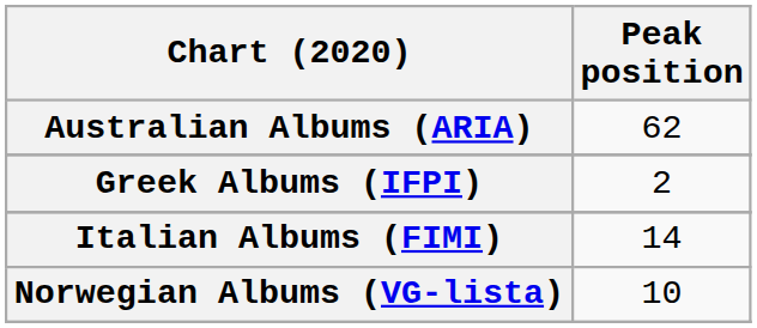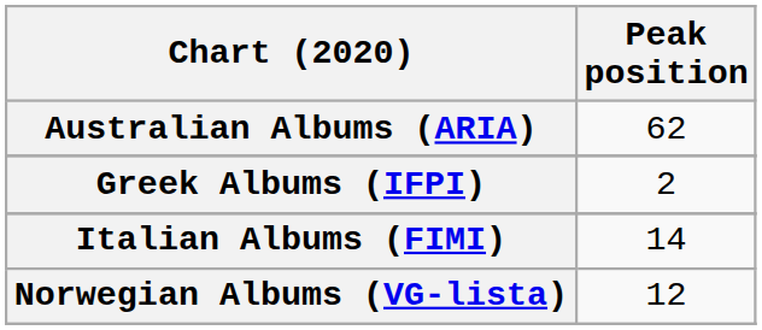Norwegian Albums (VG-lista) | Peak position: 10 -> 12
